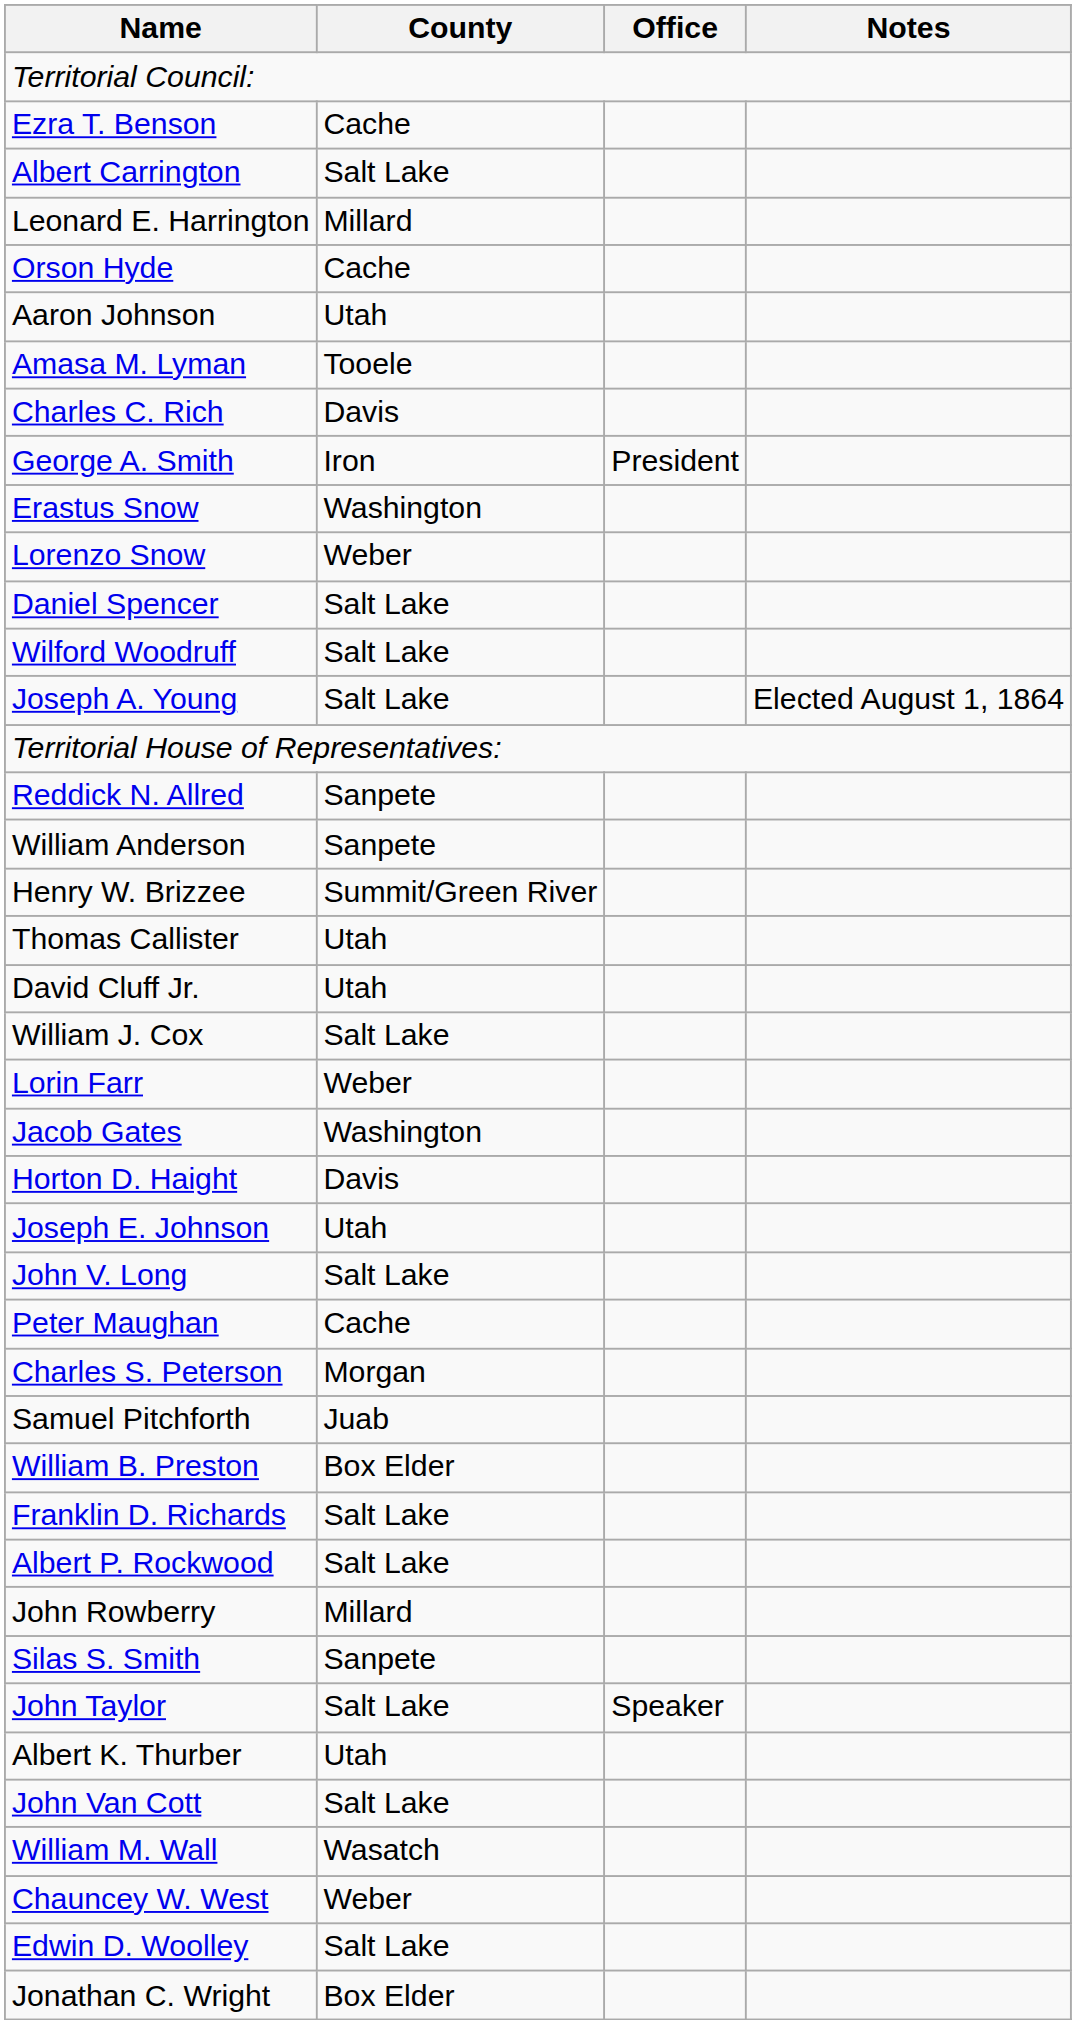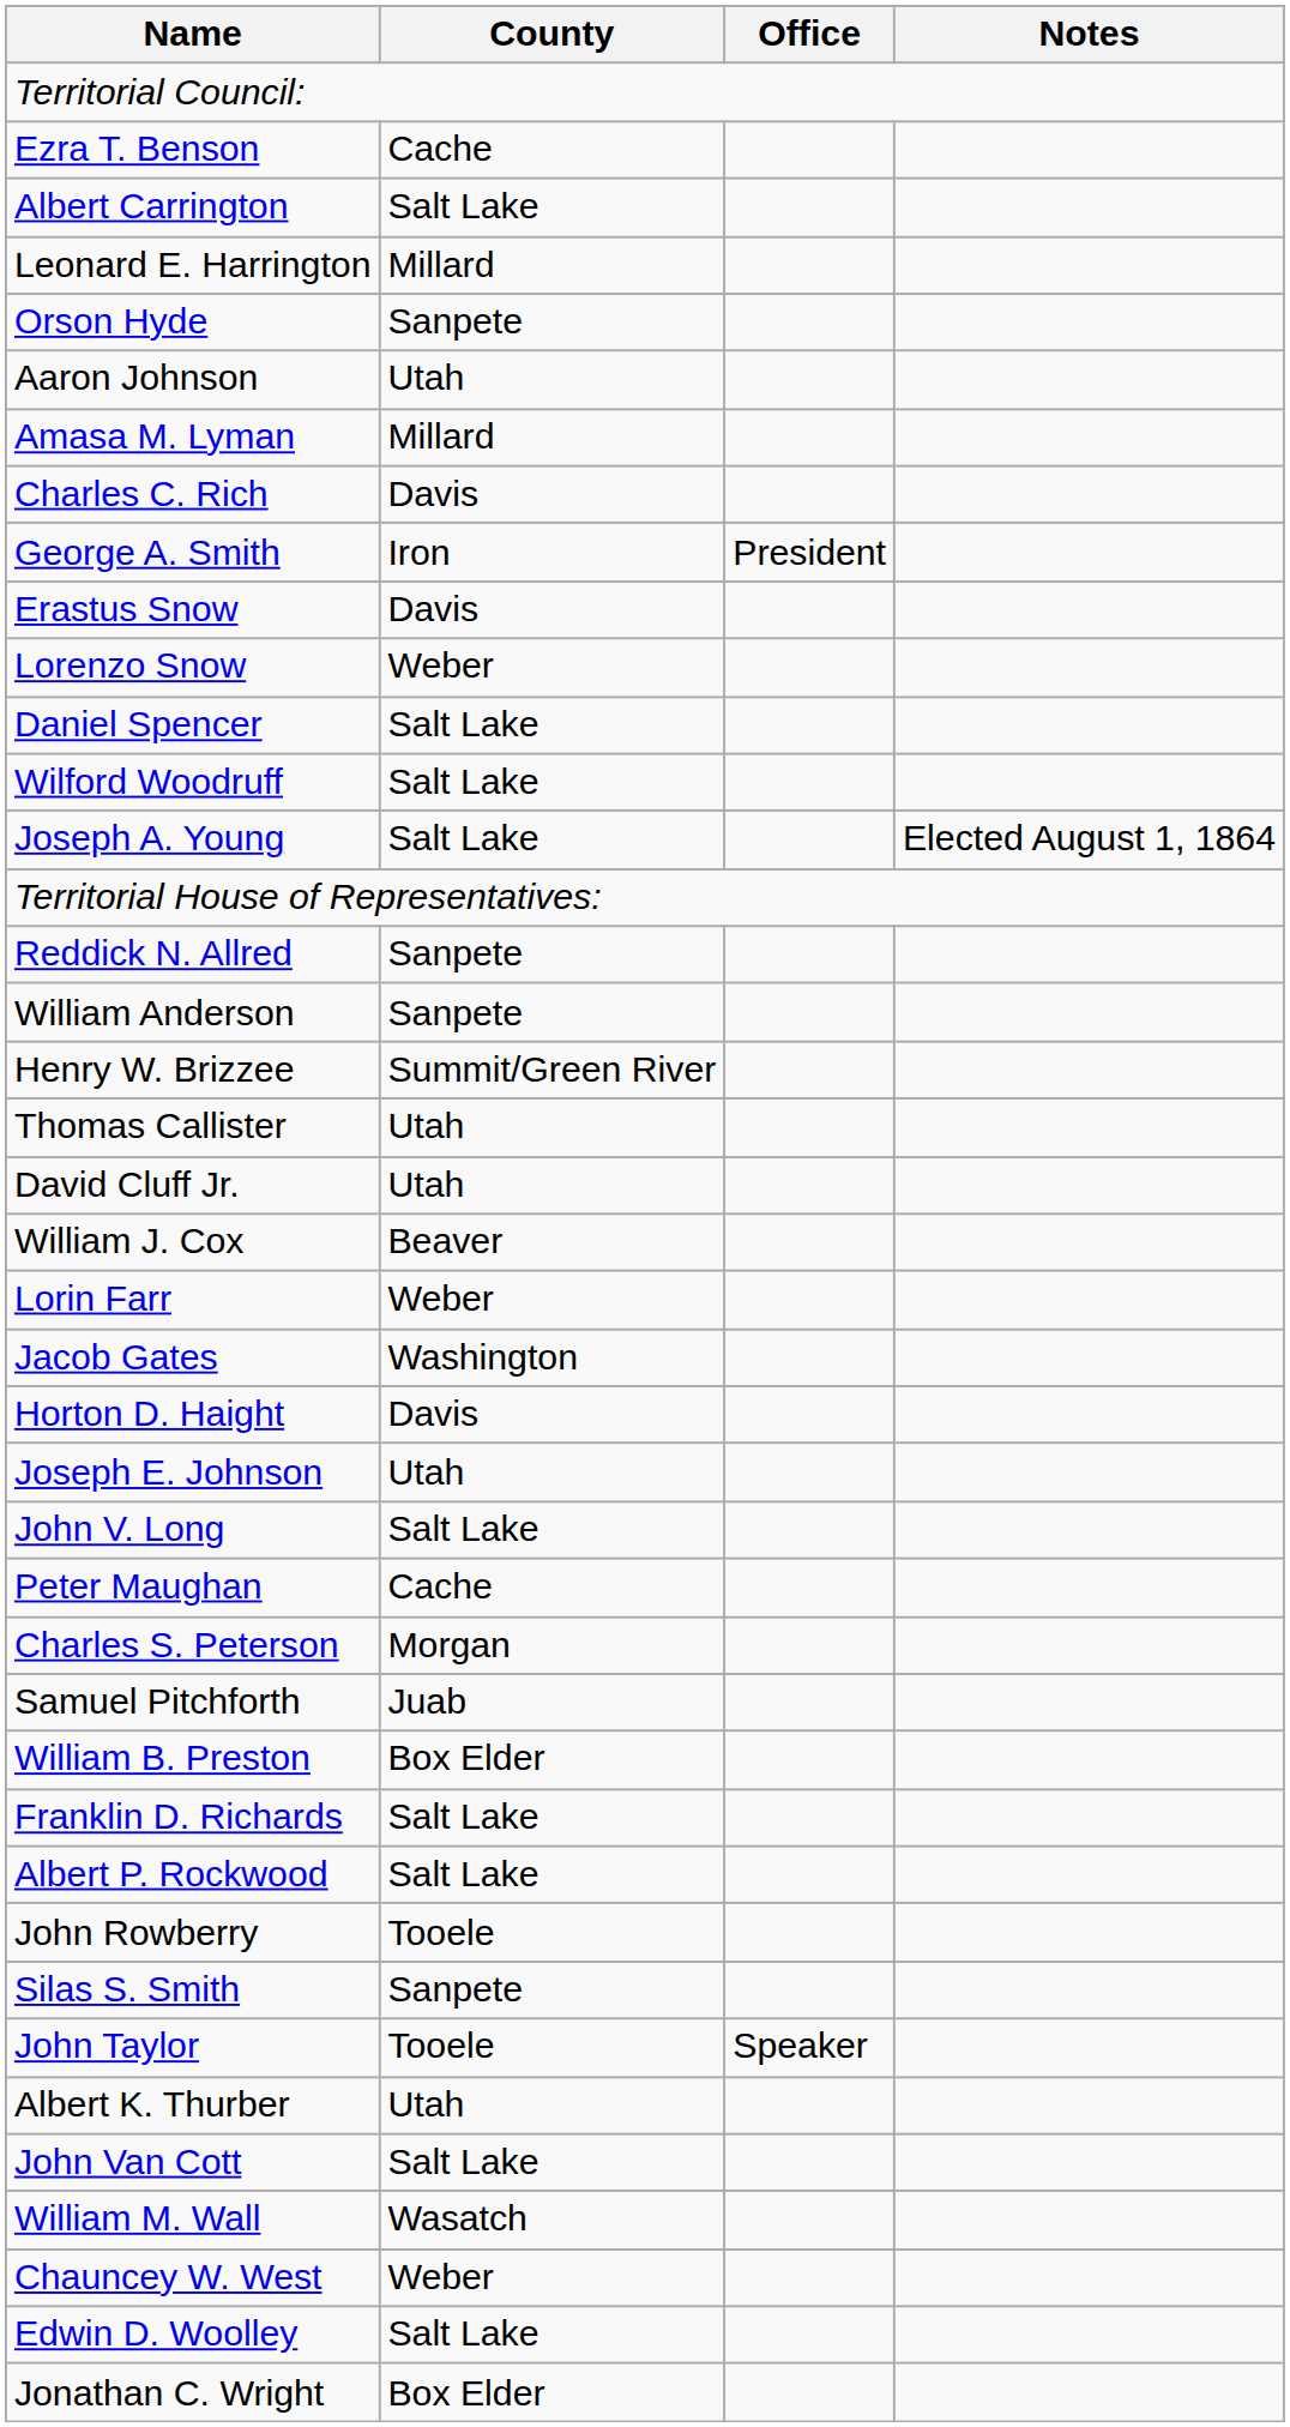Orson Hyde | County: Cache -> Sanpete
Amasa M. Lyman | County: Tooele -> Millard
Erastus Snow | County: Washington -> Davis
William J. Cox | County: Salt Lake -> Beaver
John Rowberry | County: Millard -> Tooele
John Taylor | County: Salt Lake -> Tooele
